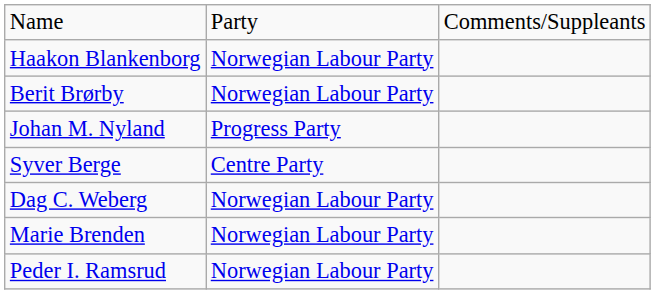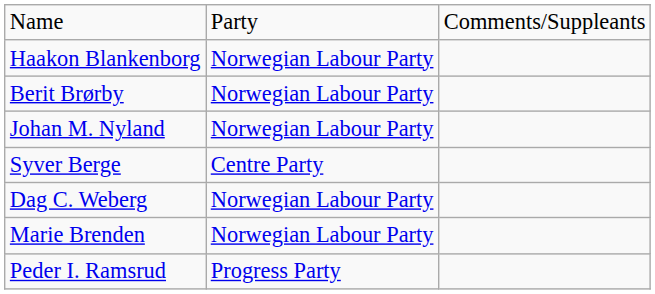Johan M. Nyland | column 2: Progress Party -> Norwegian Labour Party
Peder I. Ramsrud | column 2: Norwegian Labour Party -> Progress Party
